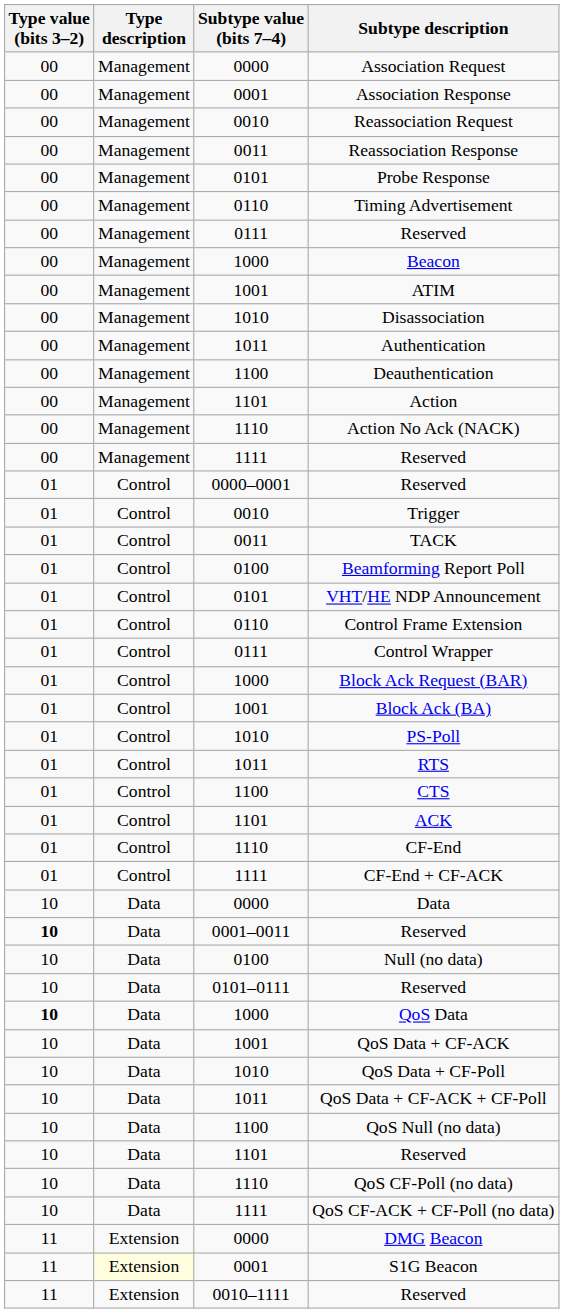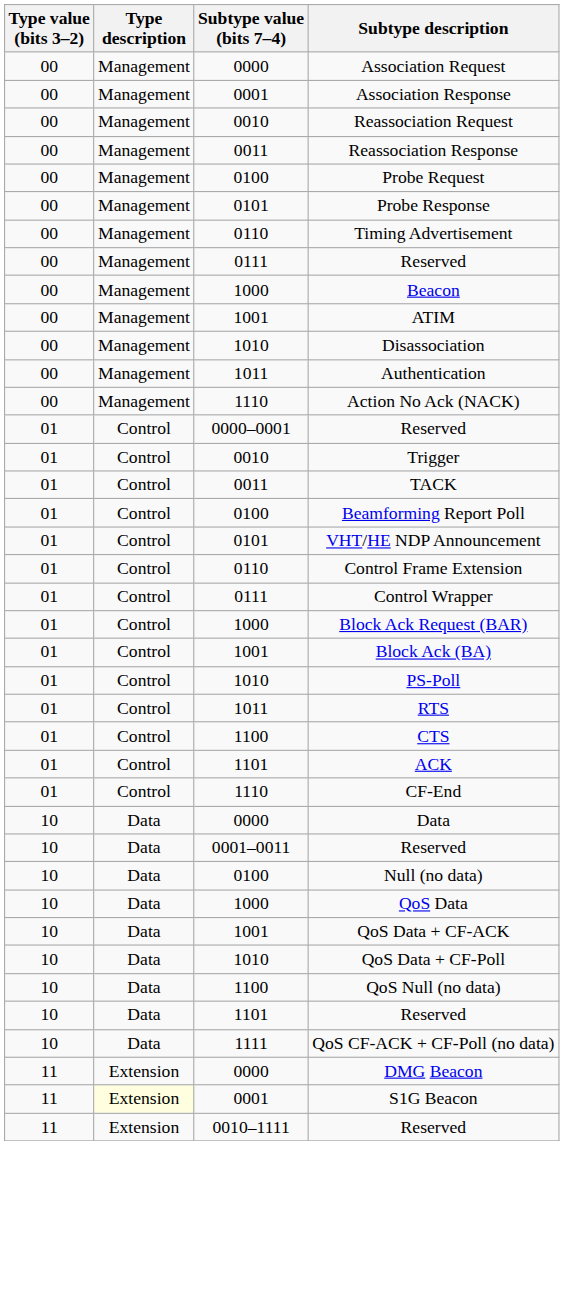+ row: 00 | Management | 0100 | Probe Request
- row: 00 | Management | 1100 | Deauthentication
- row: 00 | Management | 1101 | Action
- row: 00 | Management | 1111 | Reserved
- row: 01 | Control | 1111 | CF-End + CF-ACK
0001–0011 / Reserved | Type value (bits 3–2): bold -> normal
- row: 10 | Data | 0101–0111 | Reserved
QoS Data | Type value (bits 3–2): bold -> normal
- row: 10 | Data | 1011 | QoS Data + CF-ACK + CF-Poll
- row: 10 | Data | 1110 | QoS CF-Poll (no data)
